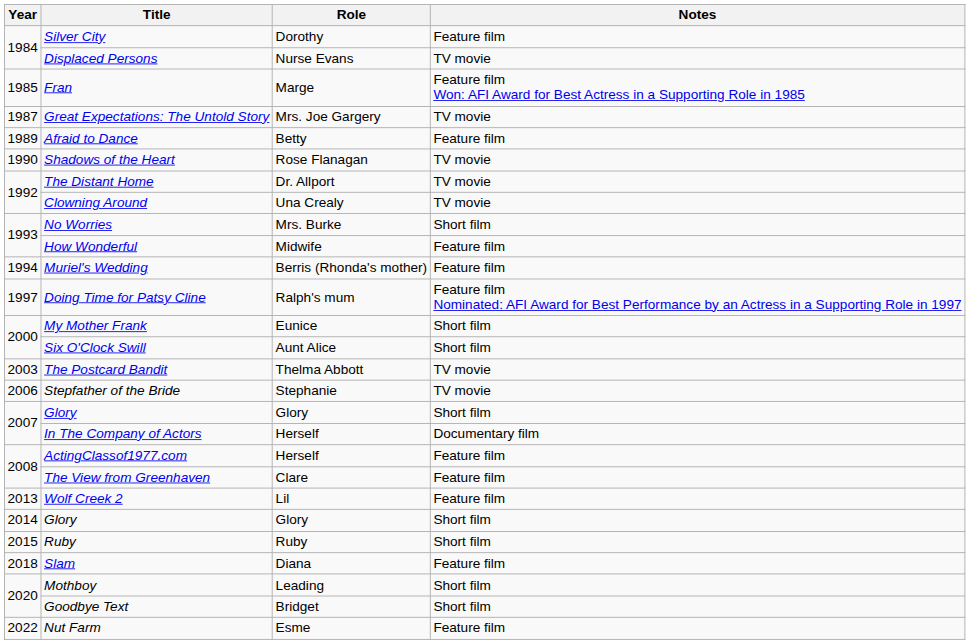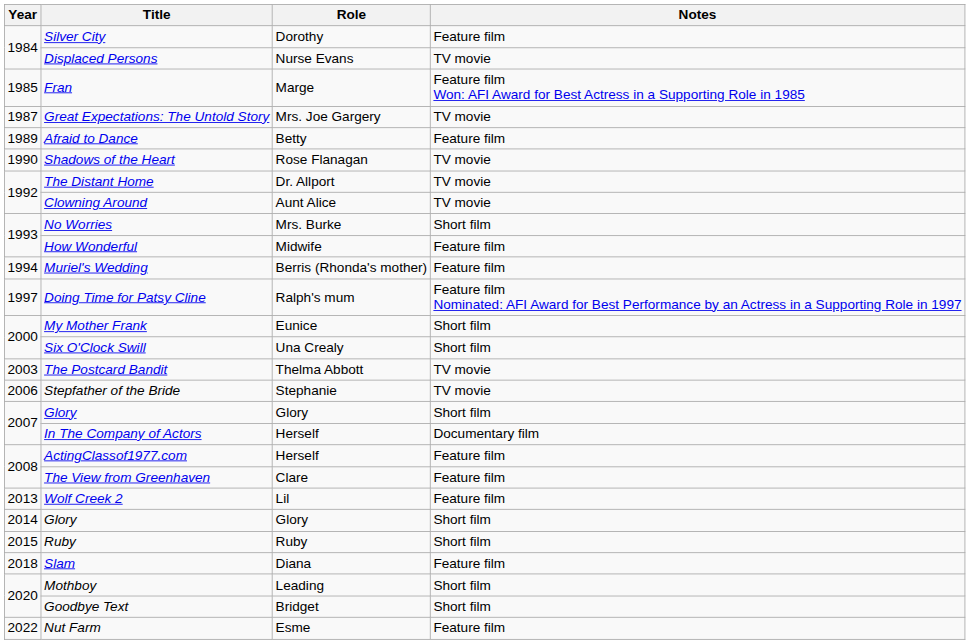Clowning Around | Role: Una Crealy -> Aunt Alice
Six O'Clock Swill | Role: Aunt Alice -> Una Crealy
